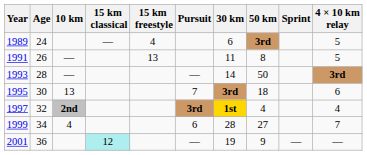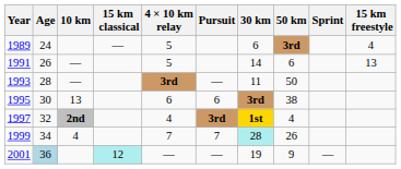columns swapped: 15 km freestyle <-> 4 × 10 km relay
1991 | 30 km: 11 -> 14
1991 | 50 km: 8 -> 6
1993 | 30 km: 14 -> 11
1995 | Pursuit: 7 -> 6
1995 | 50 km: 18 -> 38
1999 | Pursuit: 6 -> 7
1999 | 30 km: no background -> paleturquoise background
1999 | 50 km: 27 -> 26
2001 | Age: no background -> lightblue background
